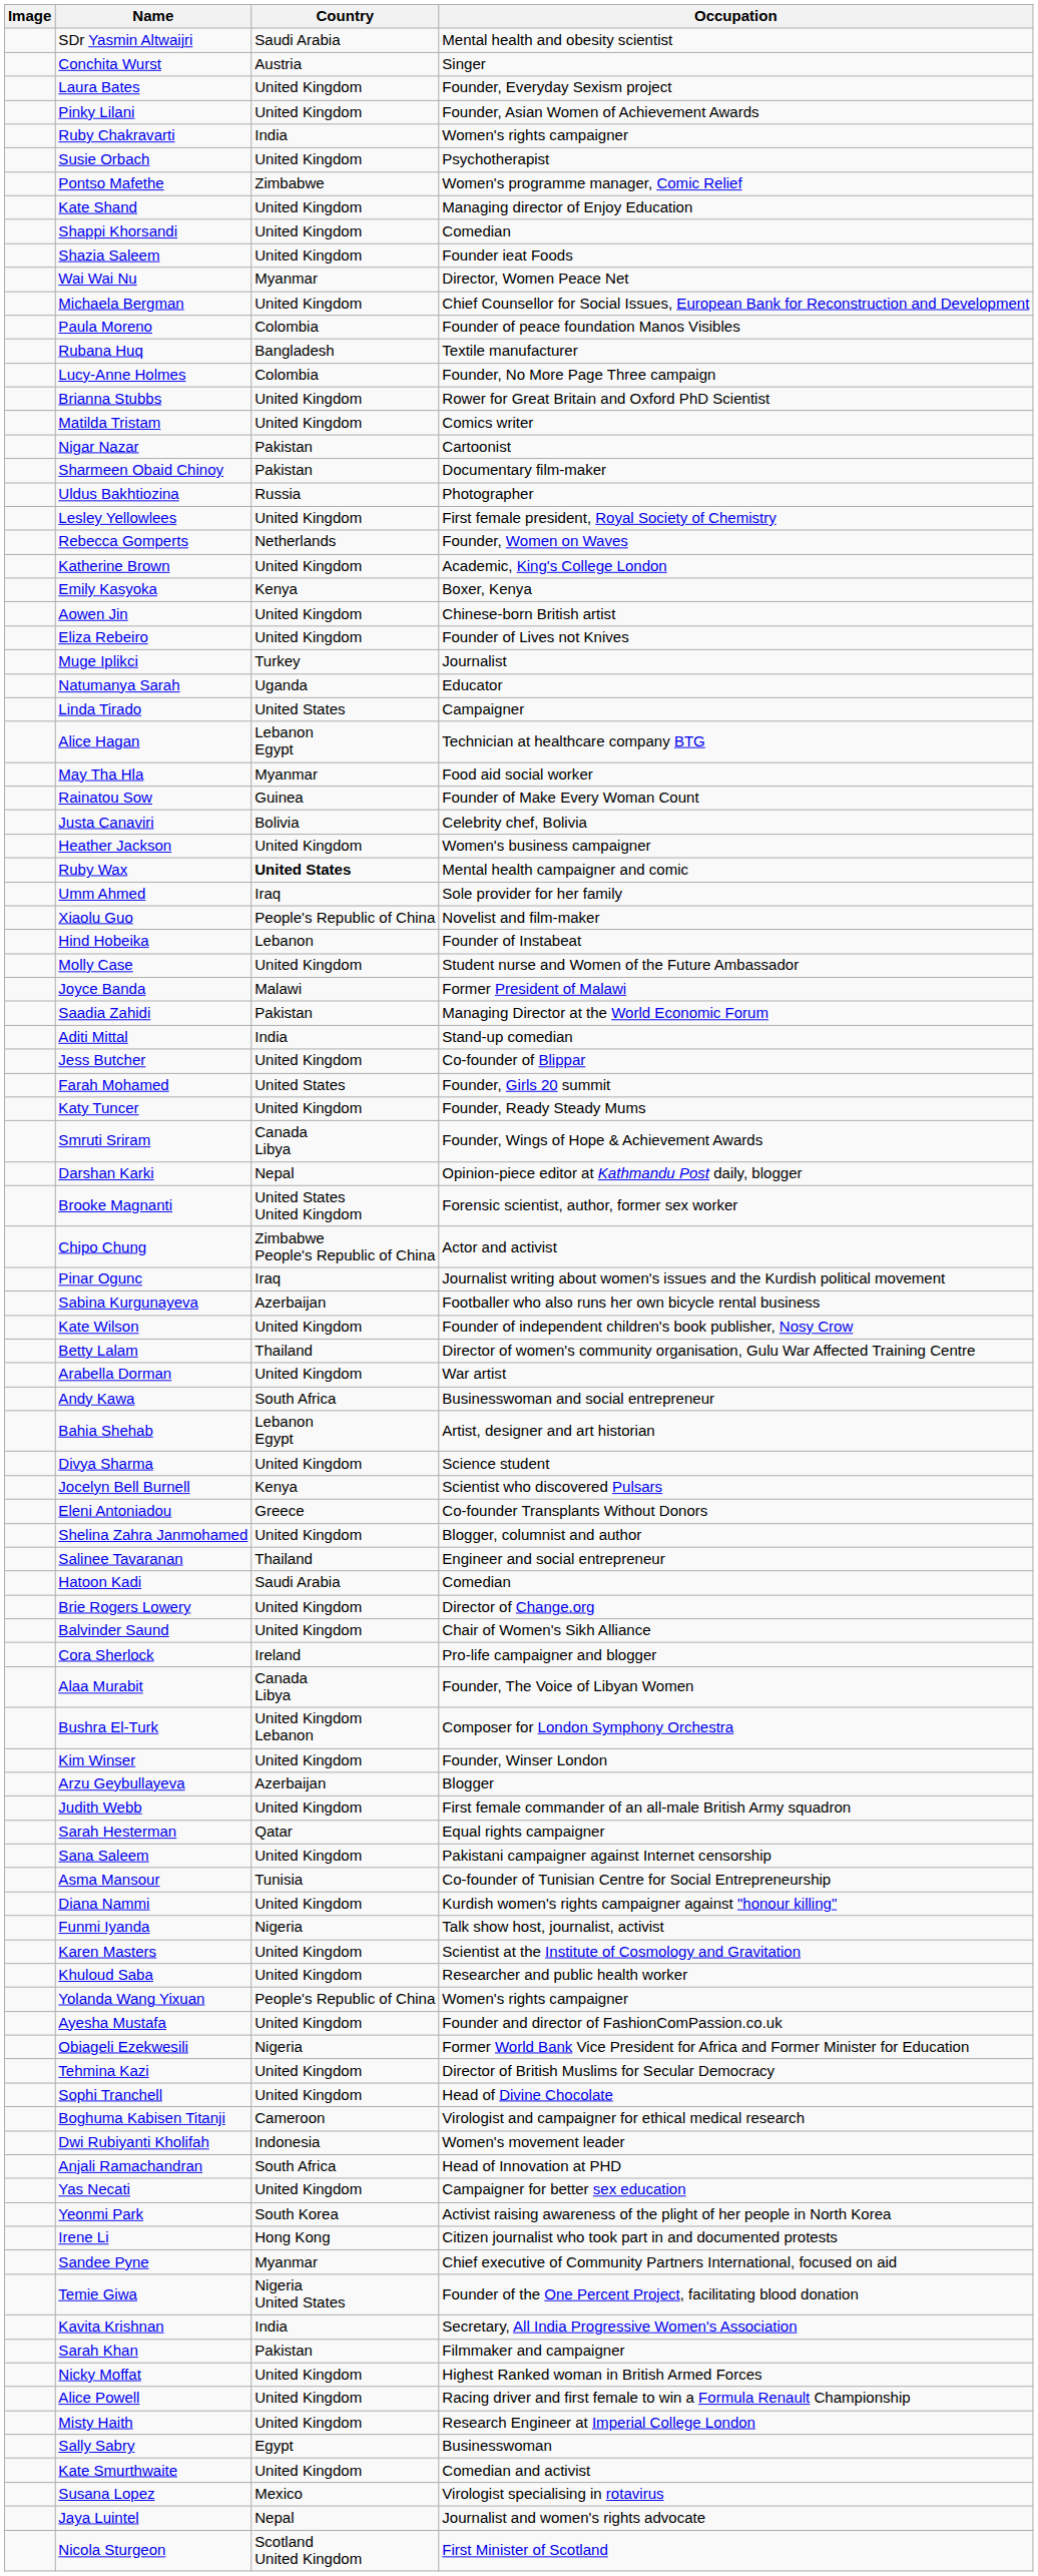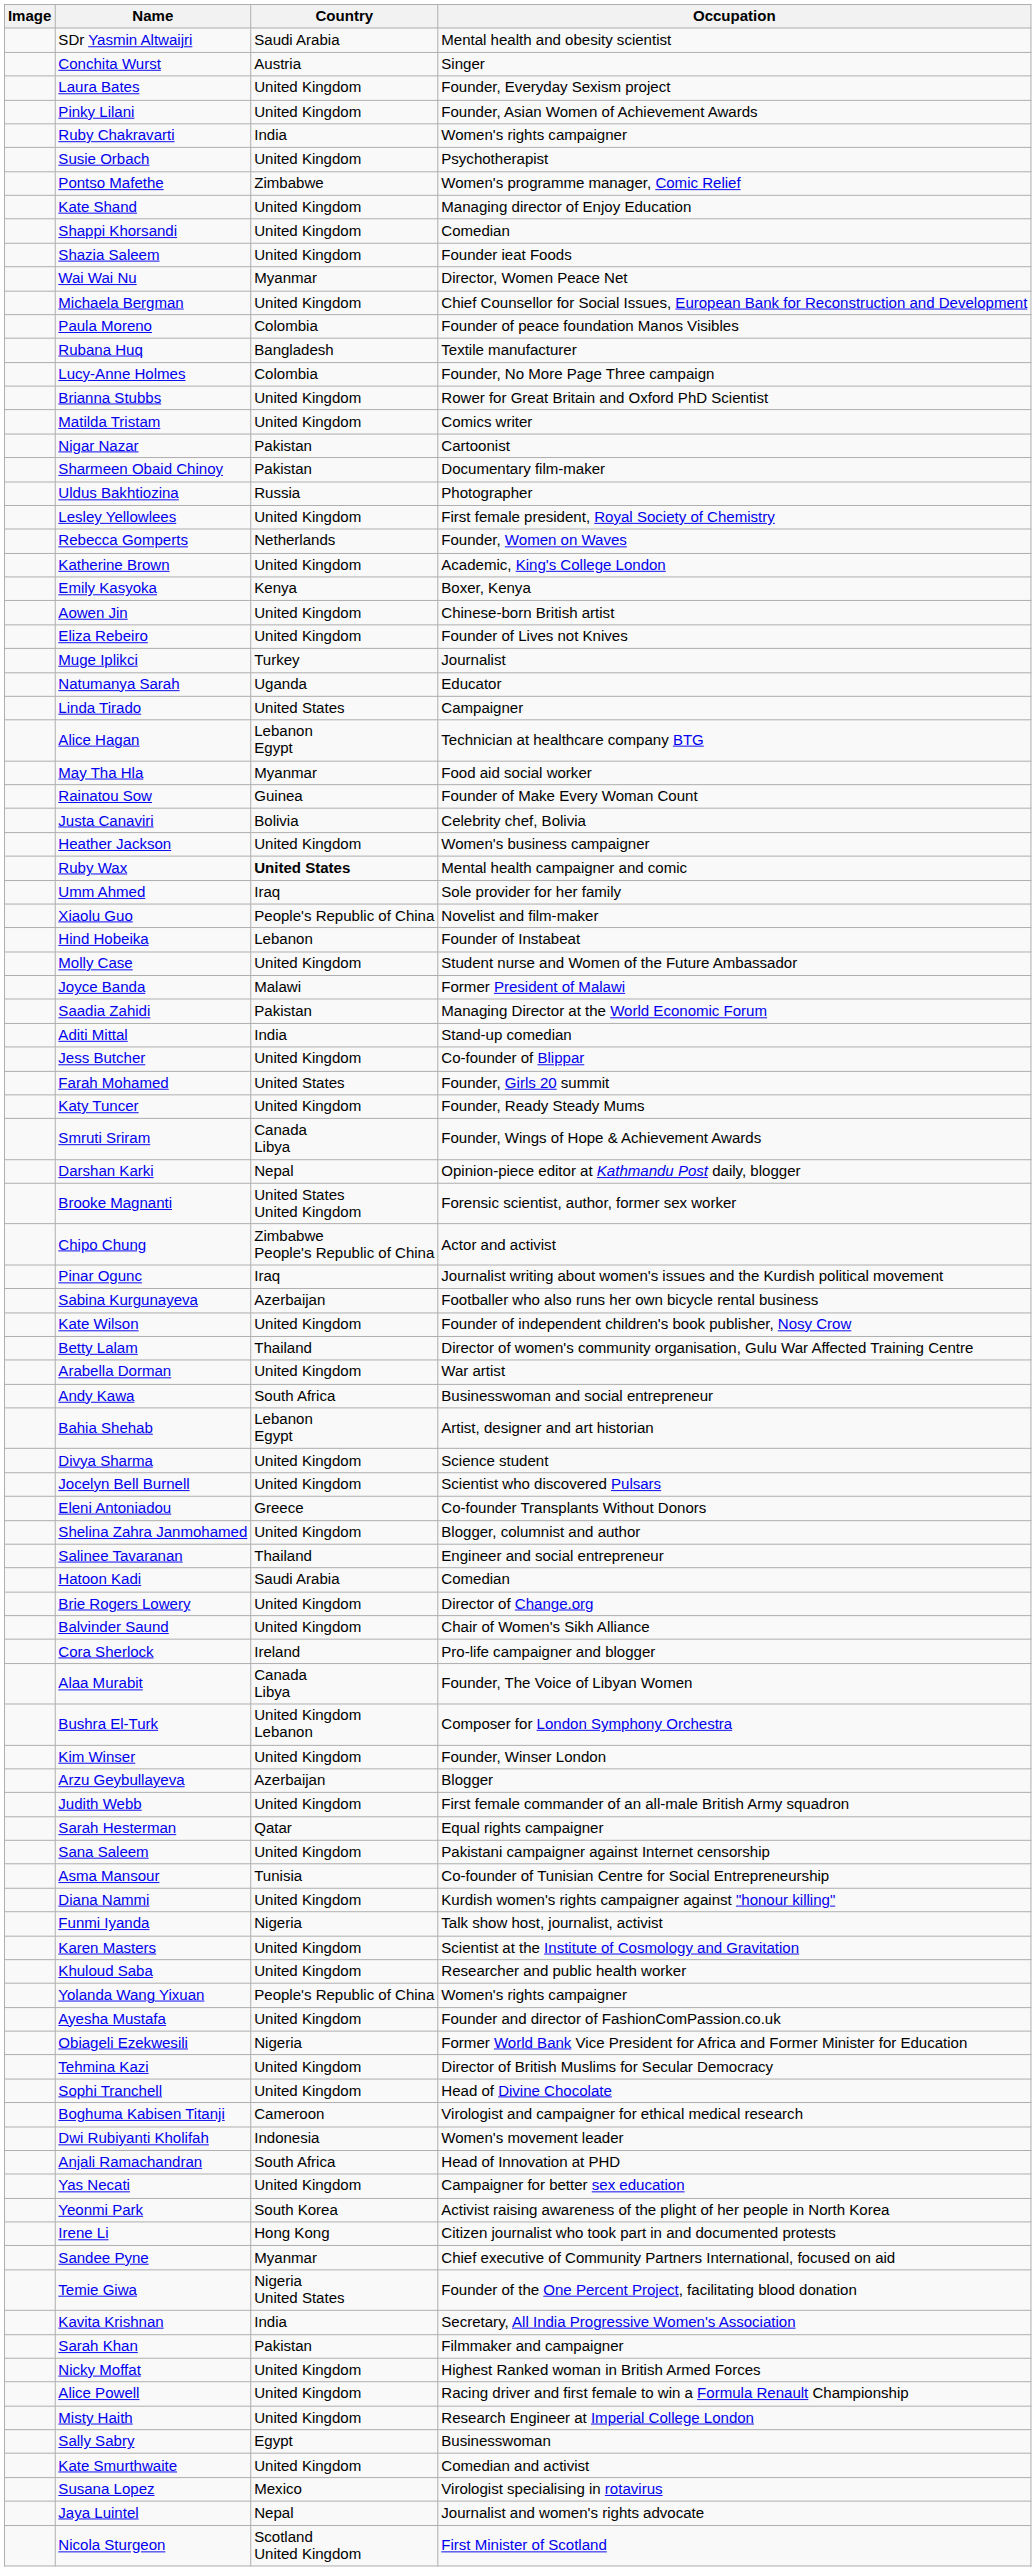Jocelyn Bell Burnell | Country: Kenya -> United Kingdom
